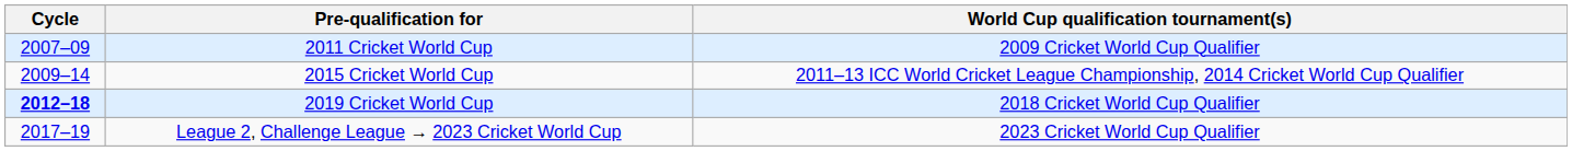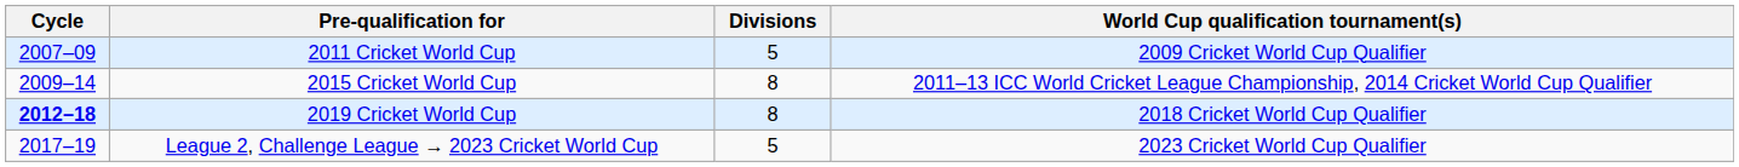+ column: Divisions | 5 | 8 | 8 | 5
